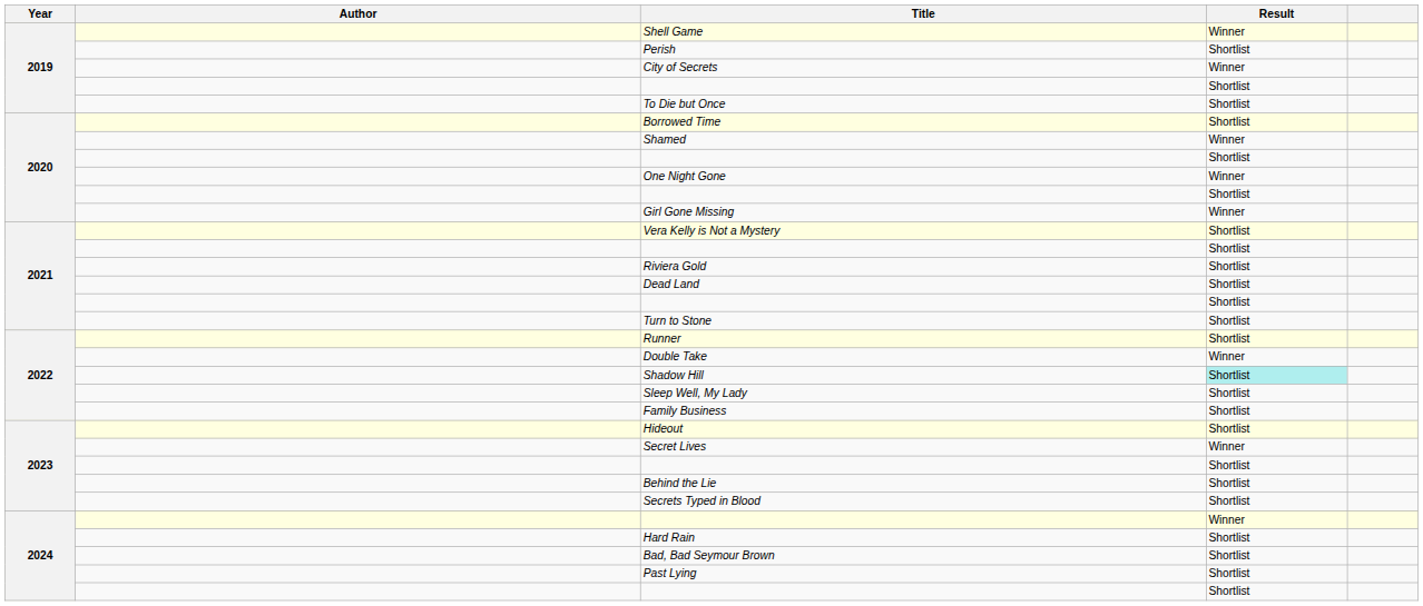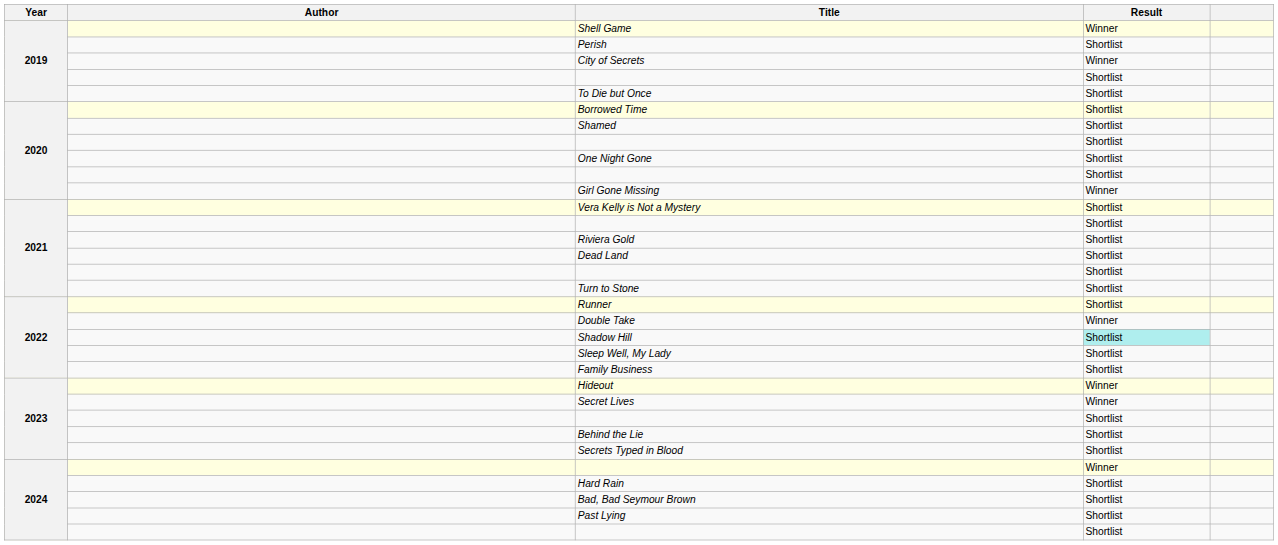Shamed | Result: Winner -> Shortlist
One Night Gone | Result: Winner -> Shortlist
Hideout | Result: Shortlist -> Winner
